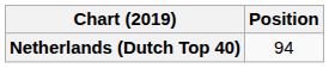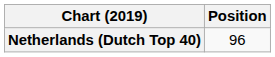Netherlands (Dutch Top 40) | Position: 94 -> 96
